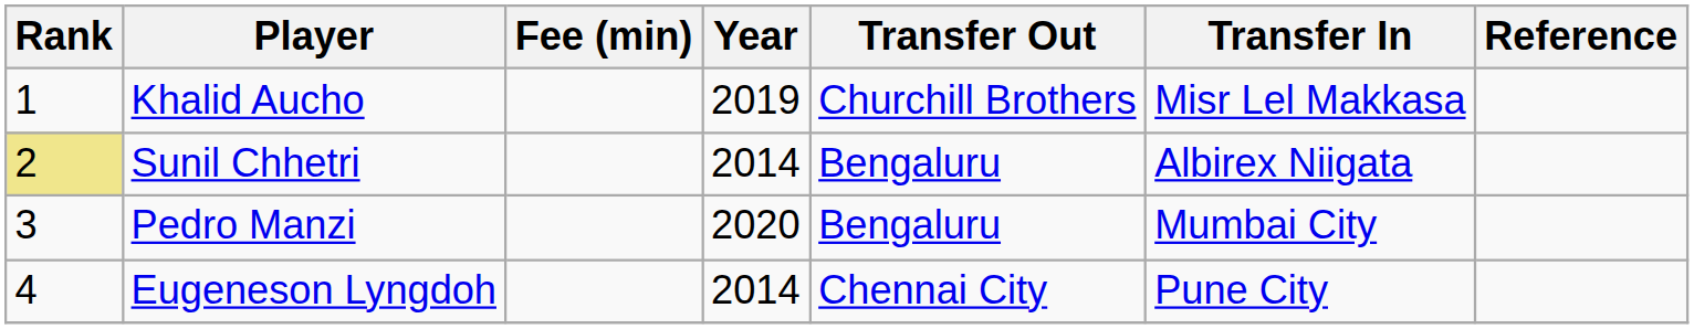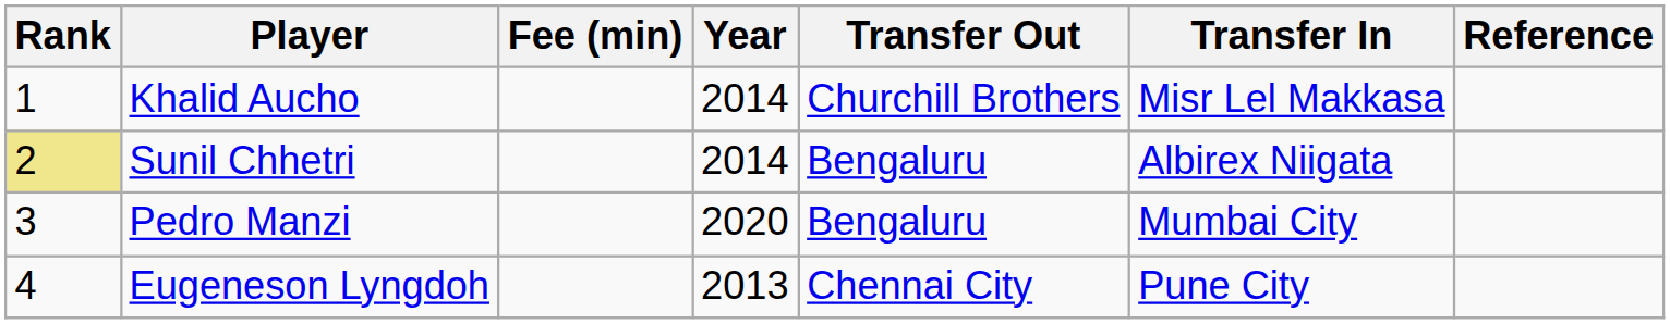Khalid Aucho | Year: 2019 -> 2014
Eugeneson Lyngdoh | Year: 2014 -> 2013
